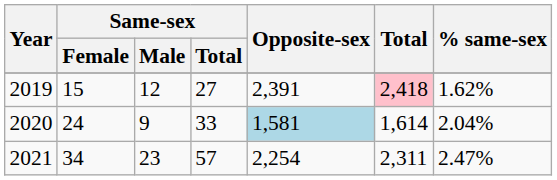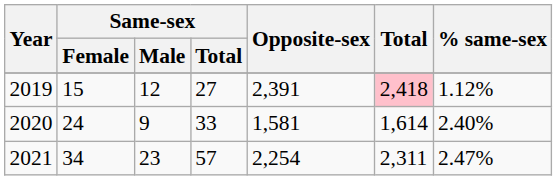2019 | % same-sex: 1.62% -> 1.12%
2020 | Opposite-sex: lightblue background -> no background
2020 | % same-sex: 2.04% -> 2.40%
